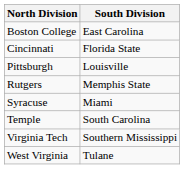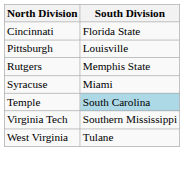- row: Boston College | East Carolina
Temple | South Division: no background -> lightblue background
